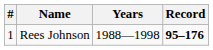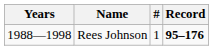columns swapped: # <-> Years
